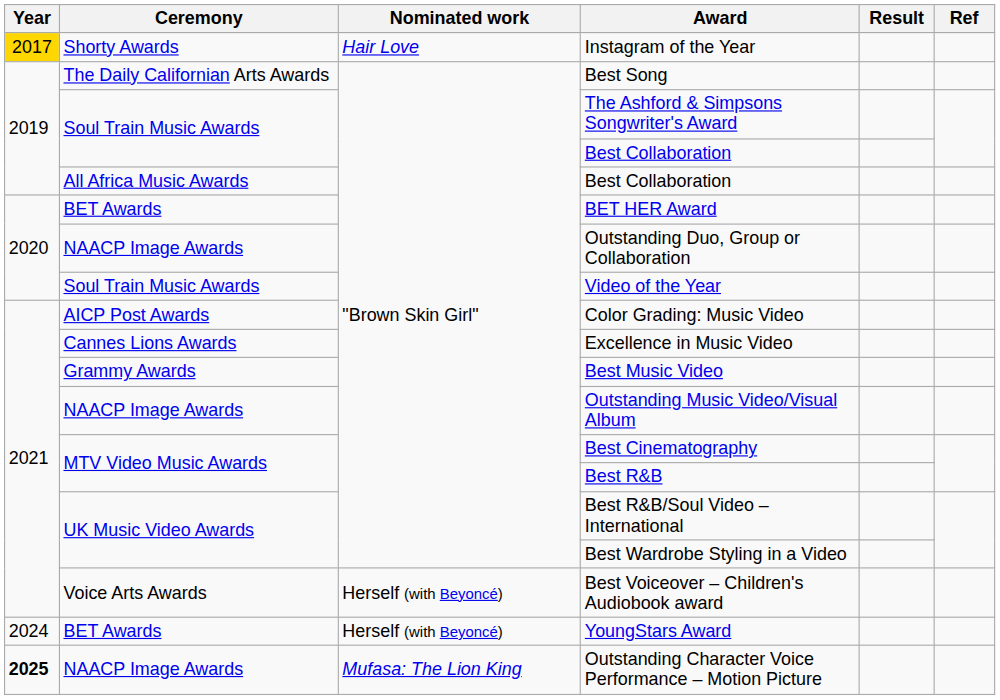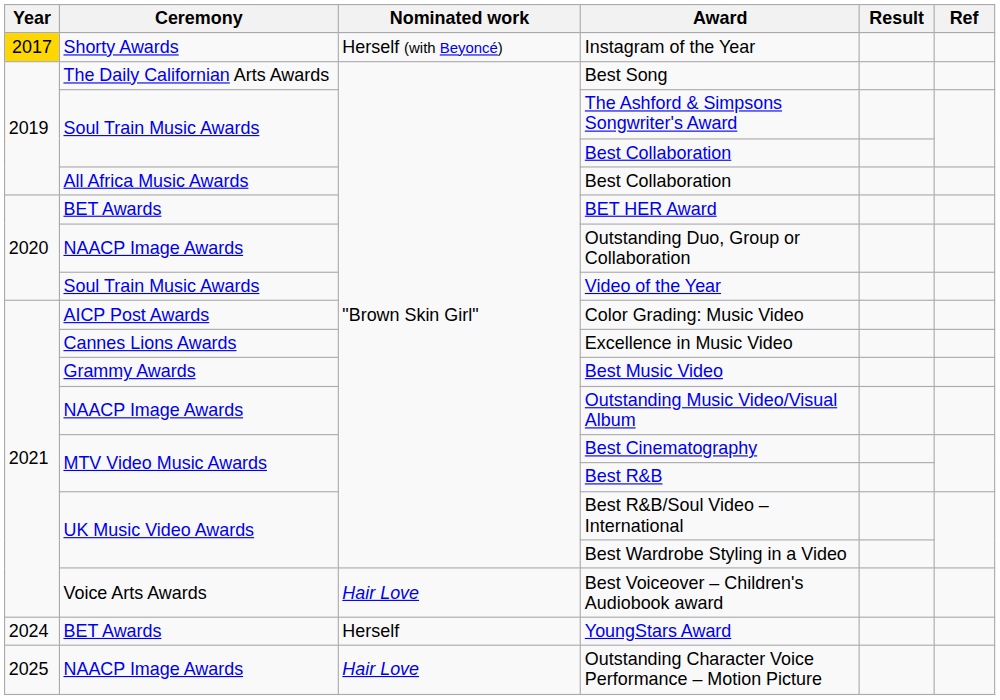Instagram of the Year | Nominated work: Hair Love -> Herself (with Beyoncé)
Best Voiceover – Children's Audiobook award | Nominated work: Herself (with Beyoncé) -> Hair Love
YoungStars Award | Nominated work: Herself (with Beyoncé) -> Herself
Outstanding Character Voice Performance – Motion Picture | Year: bold -> normal
Outstanding Character Voice Performance – Motion Picture | Nominated work: Mufasa: The Lion King -> Hair Love
